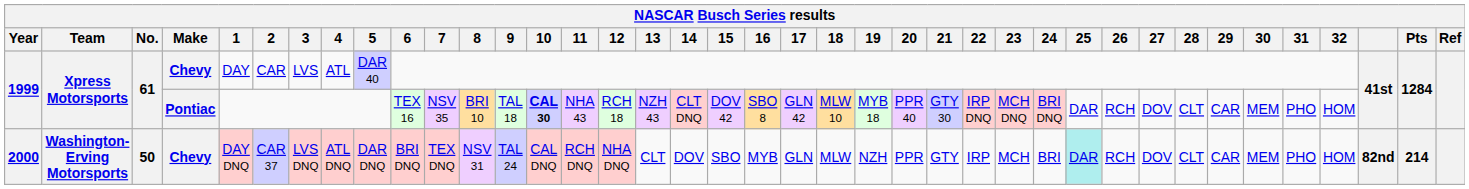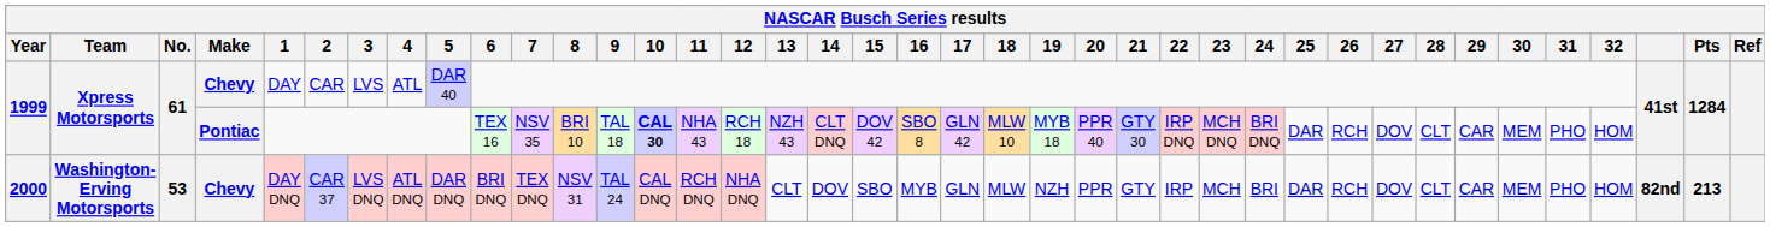2000 | No.: 50 -> 53
2000 | 25: paleturquoise background -> no background
2000 | Pts: 214 -> 213
